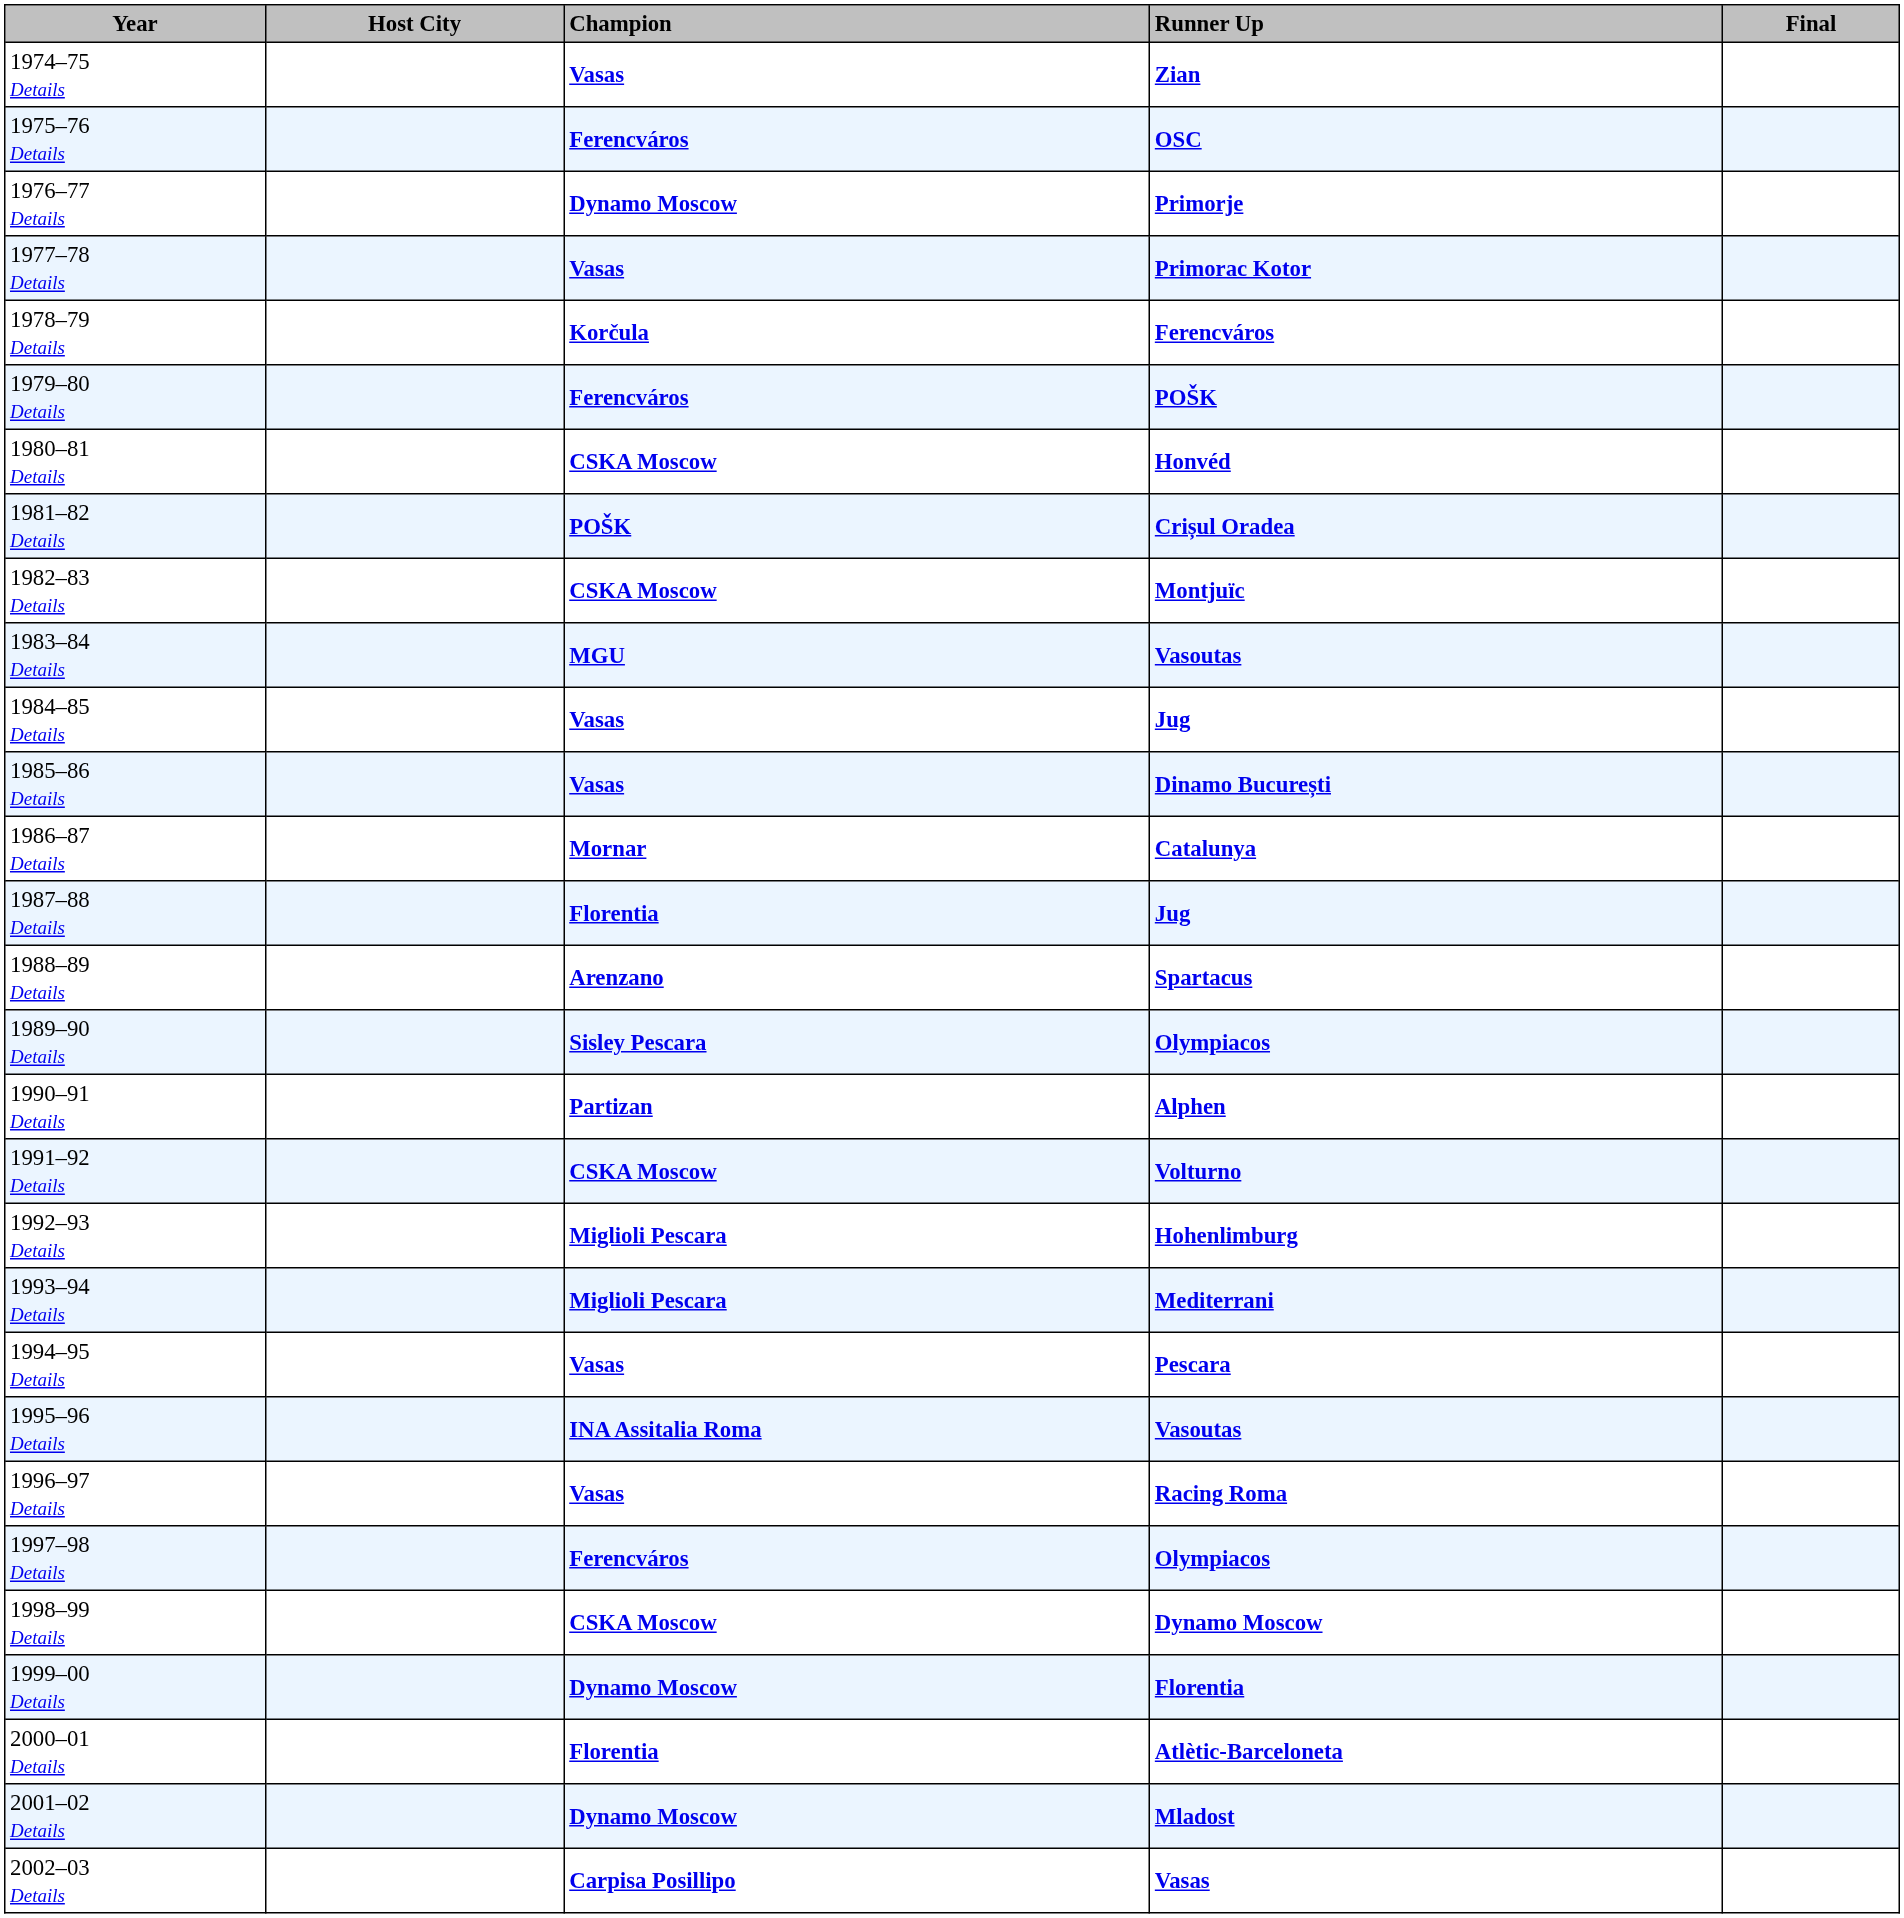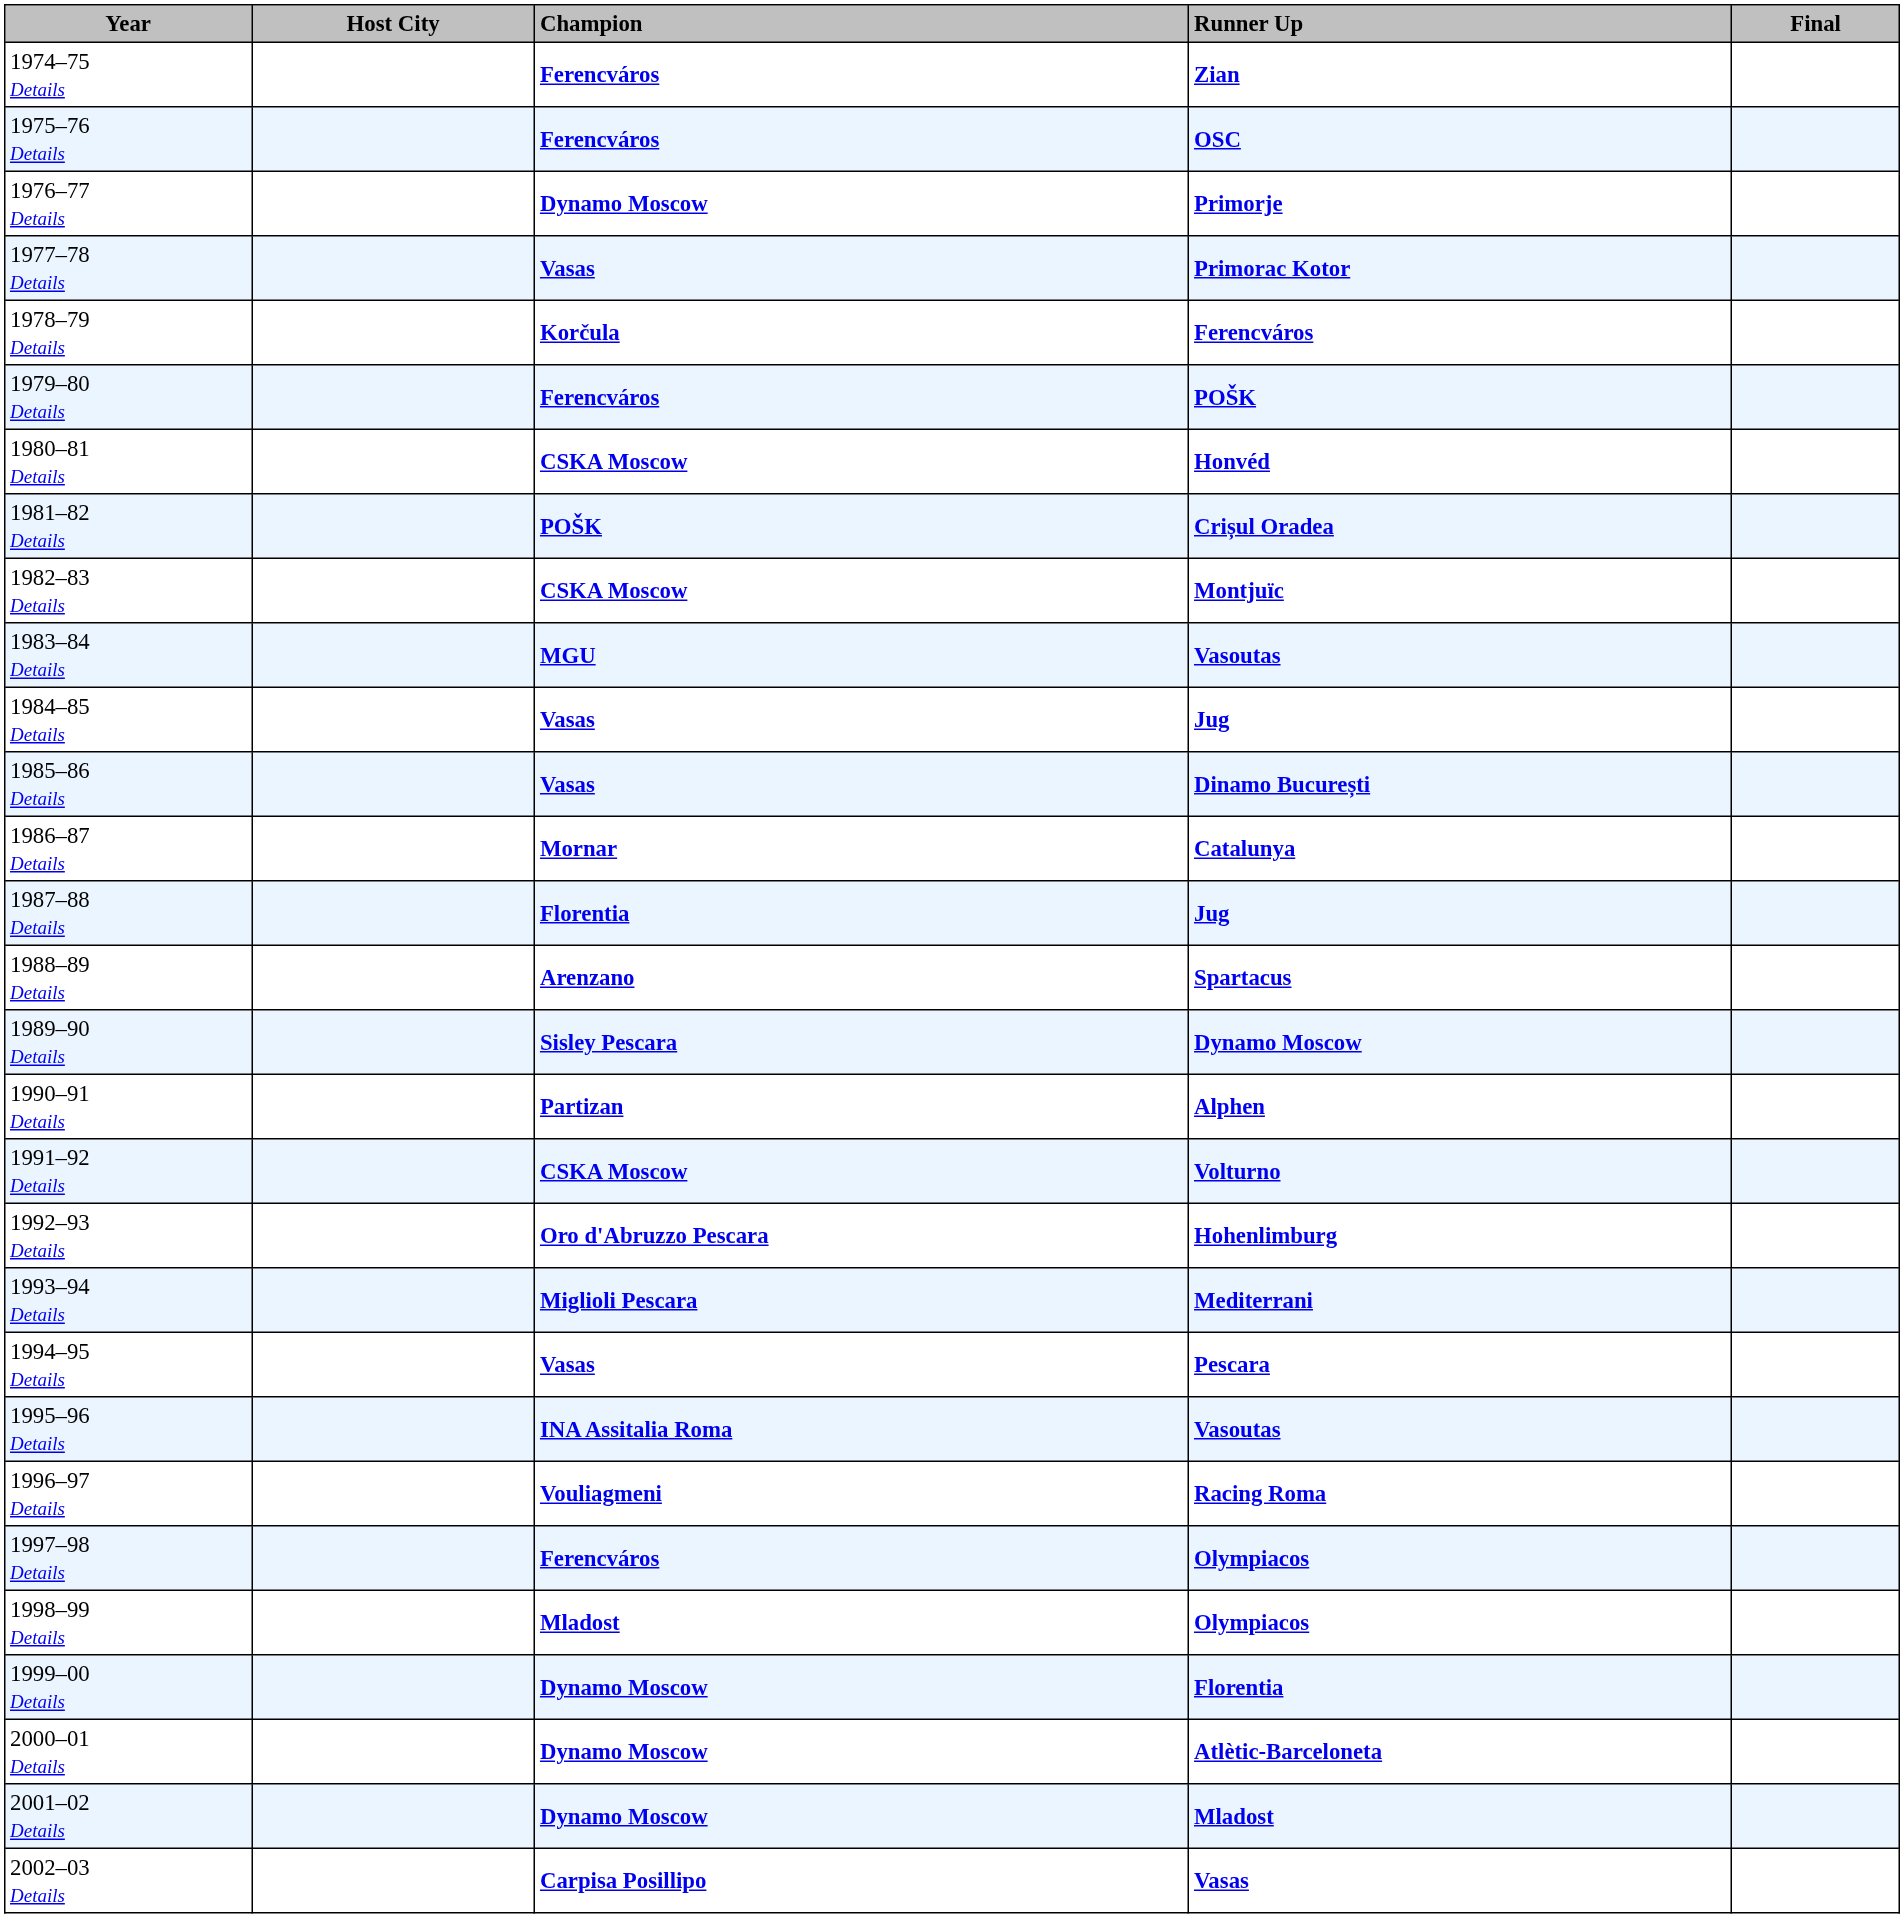1974–75 Details | Champion: Vasas -> Ferencváros
1989–90 Details | Runner Up: Olympiacos -> Dynamo Moscow
1992–93 Details | Champion: Miglioli Pescara -> Oro d'Abruzzo Pescara
1996–97 Details | Champion: Vasas -> Vouliagmeni
1998–99 Details | Champion: CSKA Moscow -> Mladost
1998–99 Details | Runner Up: Dynamo Moscow -> Olympiacos
2000–01 Details | Champion: Florentia -> Dynamo Moscow
